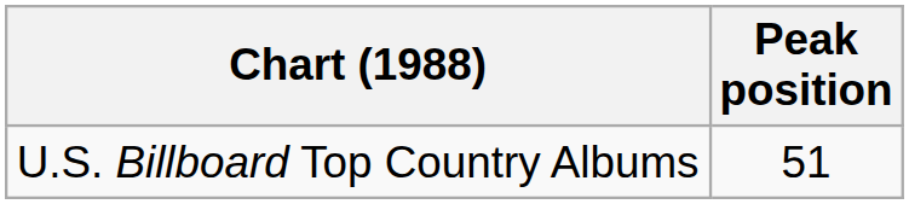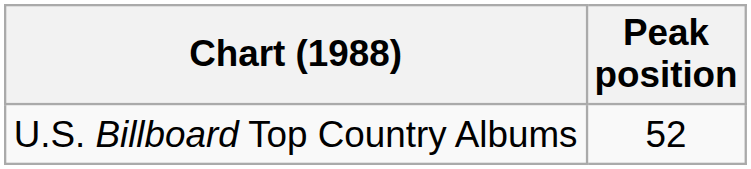U.S. Billboard Top Country Albums | Peak position: 51 -> 52
